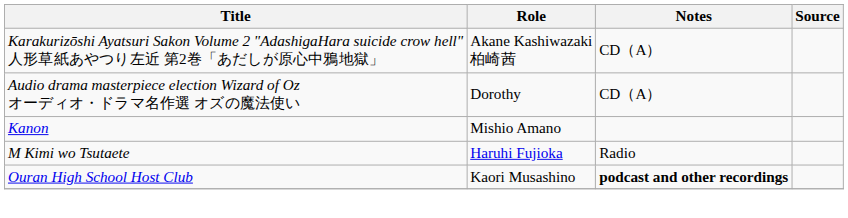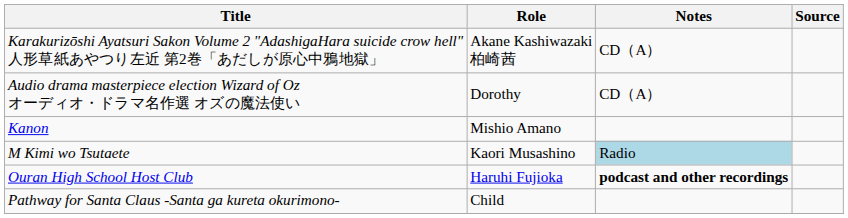M Kimi wo Tsutaete | Role: Haruhi Fujioka -> Kaori Musashino
M Kimi wo Tsutaete | Notes: no background -> lightblue background
Ouran High School Host Club | Role: Kaori Musashino -> Haruhi Fujioka
+ row: Pathway for Santa Claus -Santa ga kureta okurimono- | Child
